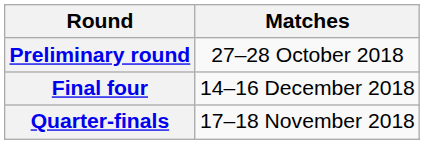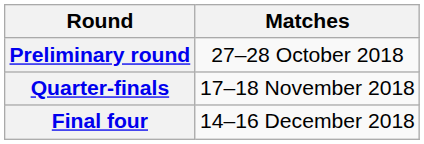rows swapped: Quarter-finals <-> Final four
